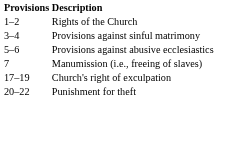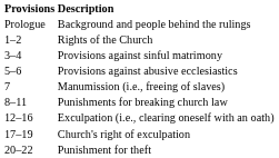+ row: Prologue | Background and people behind the rulings
+ row: 8–11 | Punishments for breaking church law
+ row: 12–16 | Exculpation (i.e., clearing oneself with an oath)
